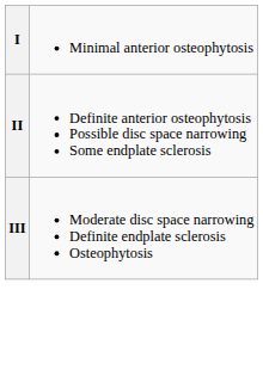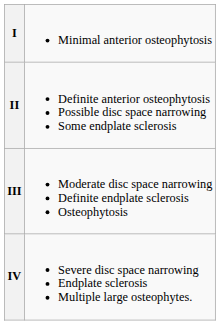+ row: IV | Severe disc space narrowing Endplate sclerosis Multiple large osteophytes.
